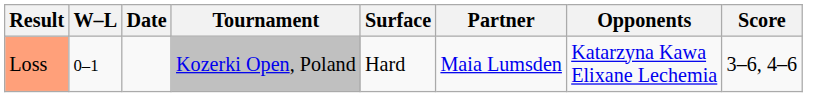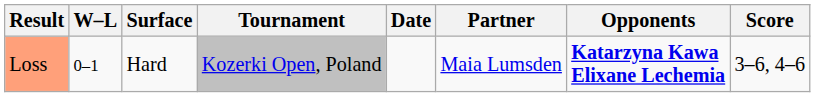columns swapped: Date <-> Surface
Loss | Opponents: normal -> bold
